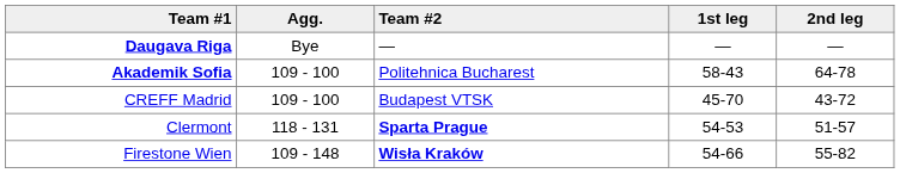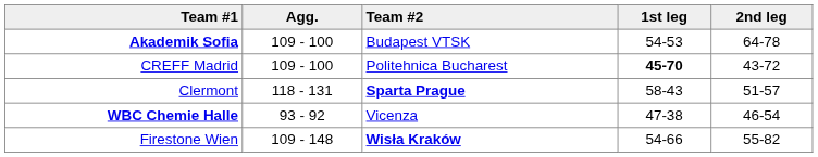- row: Daugava Riga | Bye | — | — | —
Akademik Sofia | Team #2: Politehnica Bucharest -> Budapest VTSK
Akademik Sofia | 1st leg: 58-43 -> 54-53
CREFF Madrid | Team #2: Budapest VTSK -> Politehnica Bucharest
CREFF Madrid | 1st leg: normal -> bold
Clermont | 1st leg: 54-53 -> 58-43
+ row: WBC Chemie Halle | 93 - 92 | Vicenza | 47-38 | 46-54
